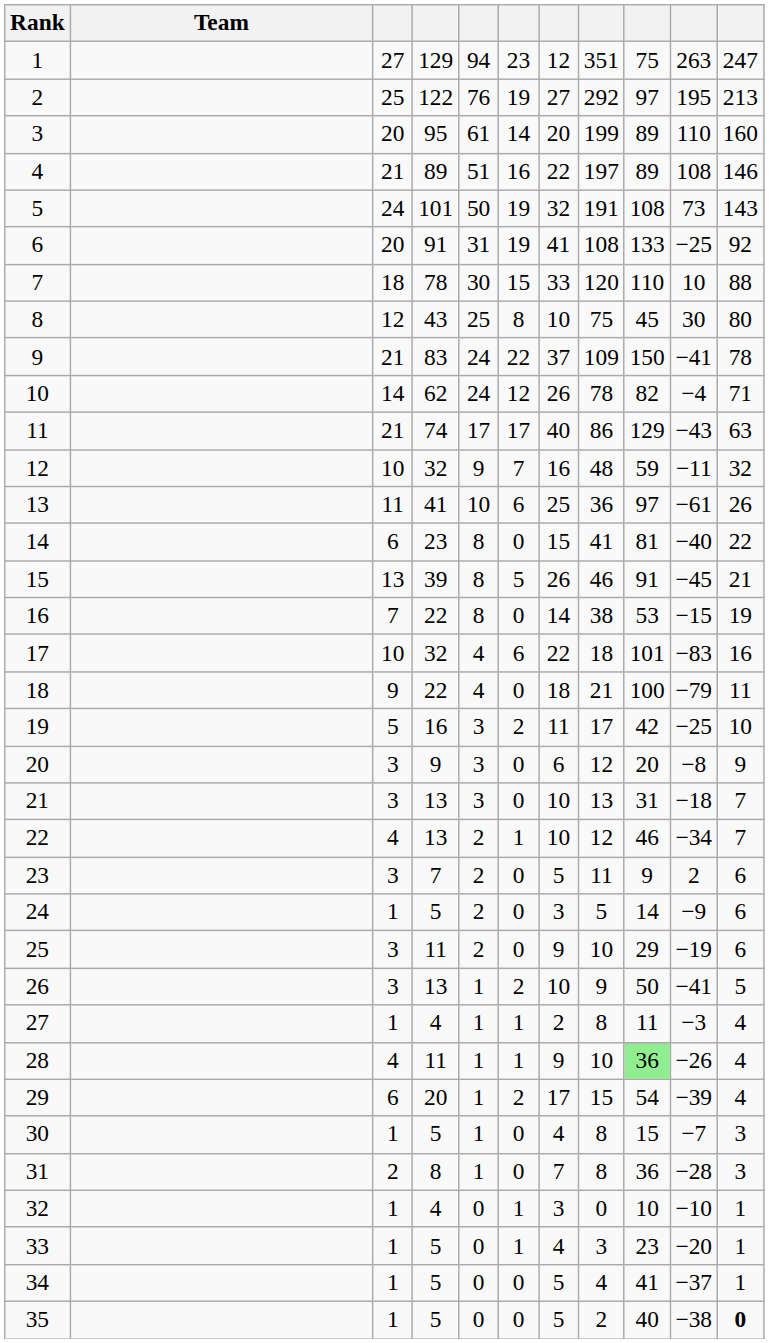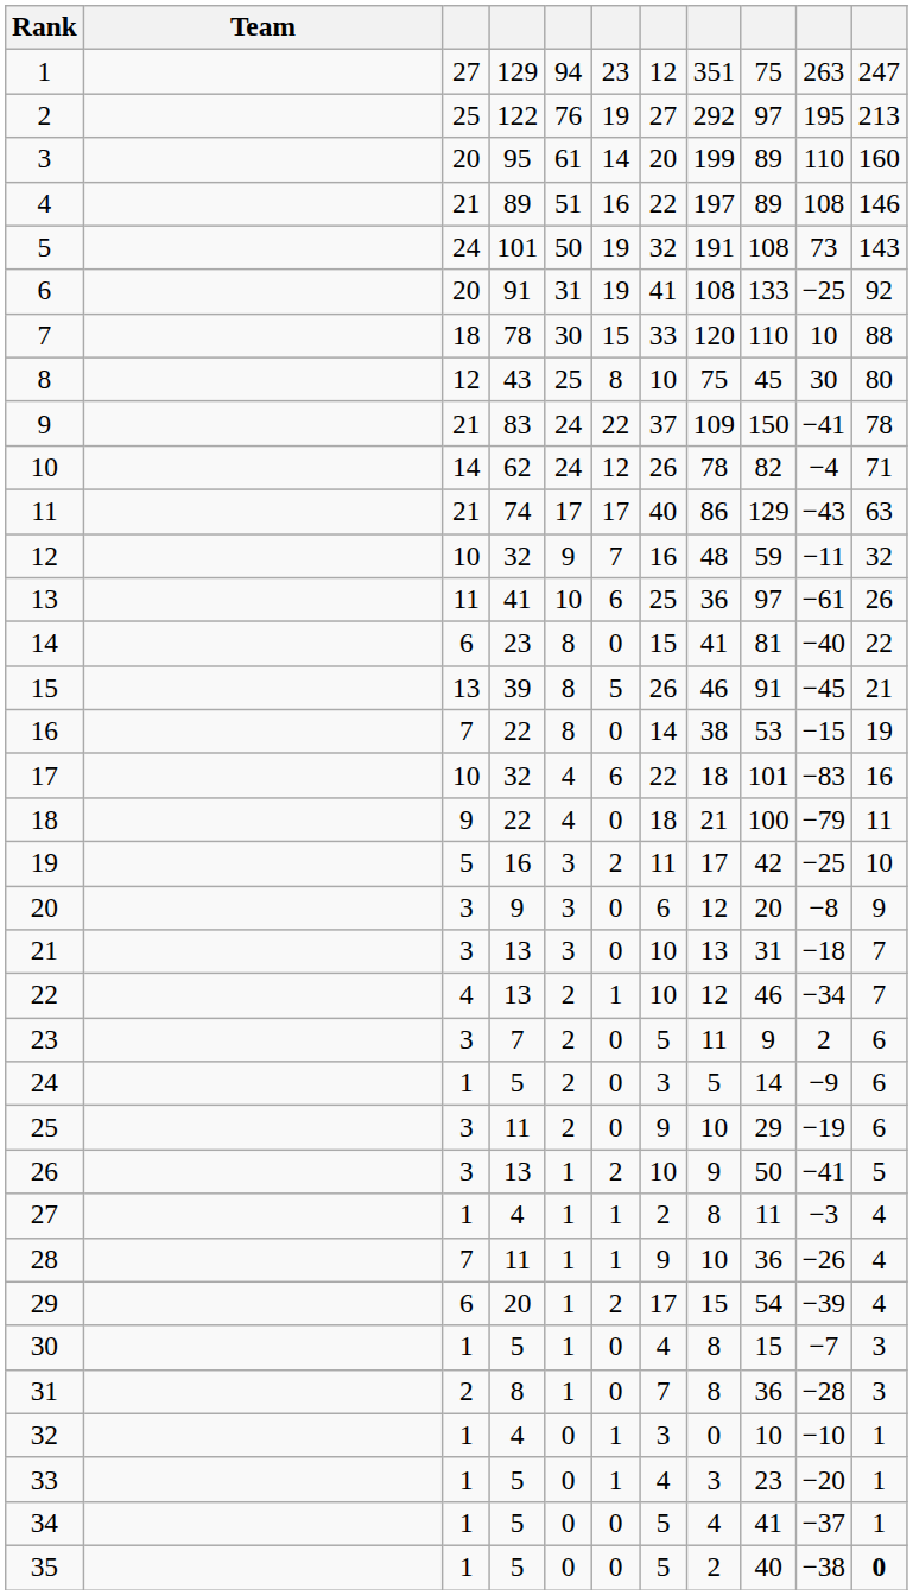28 | column 3: 4 -> 7
28 | column 9: lightgreen background -> no background
